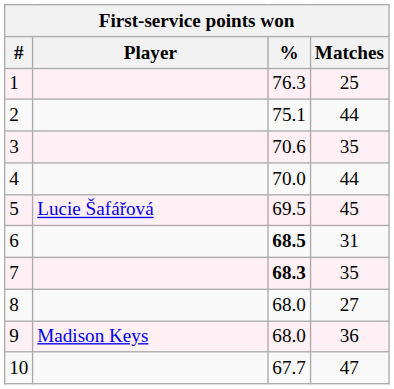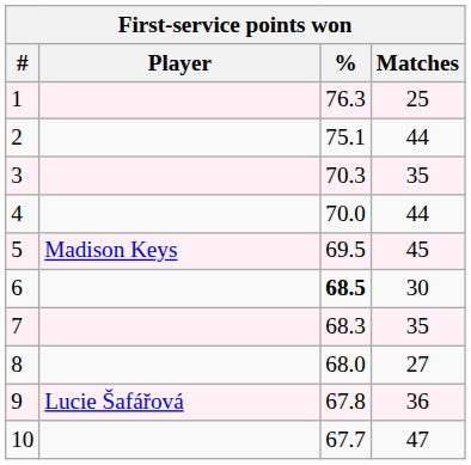3 | %: 70.6 -> 70.3
5 | Player: Lucie Šafářová -> Madison Keys
6 | Matches: 31 -> 30
7 | %: bold -> normal
9 | Player: Madison Keys -> Lucie Šafářová
9 | %: 68.0 -> 67.8
